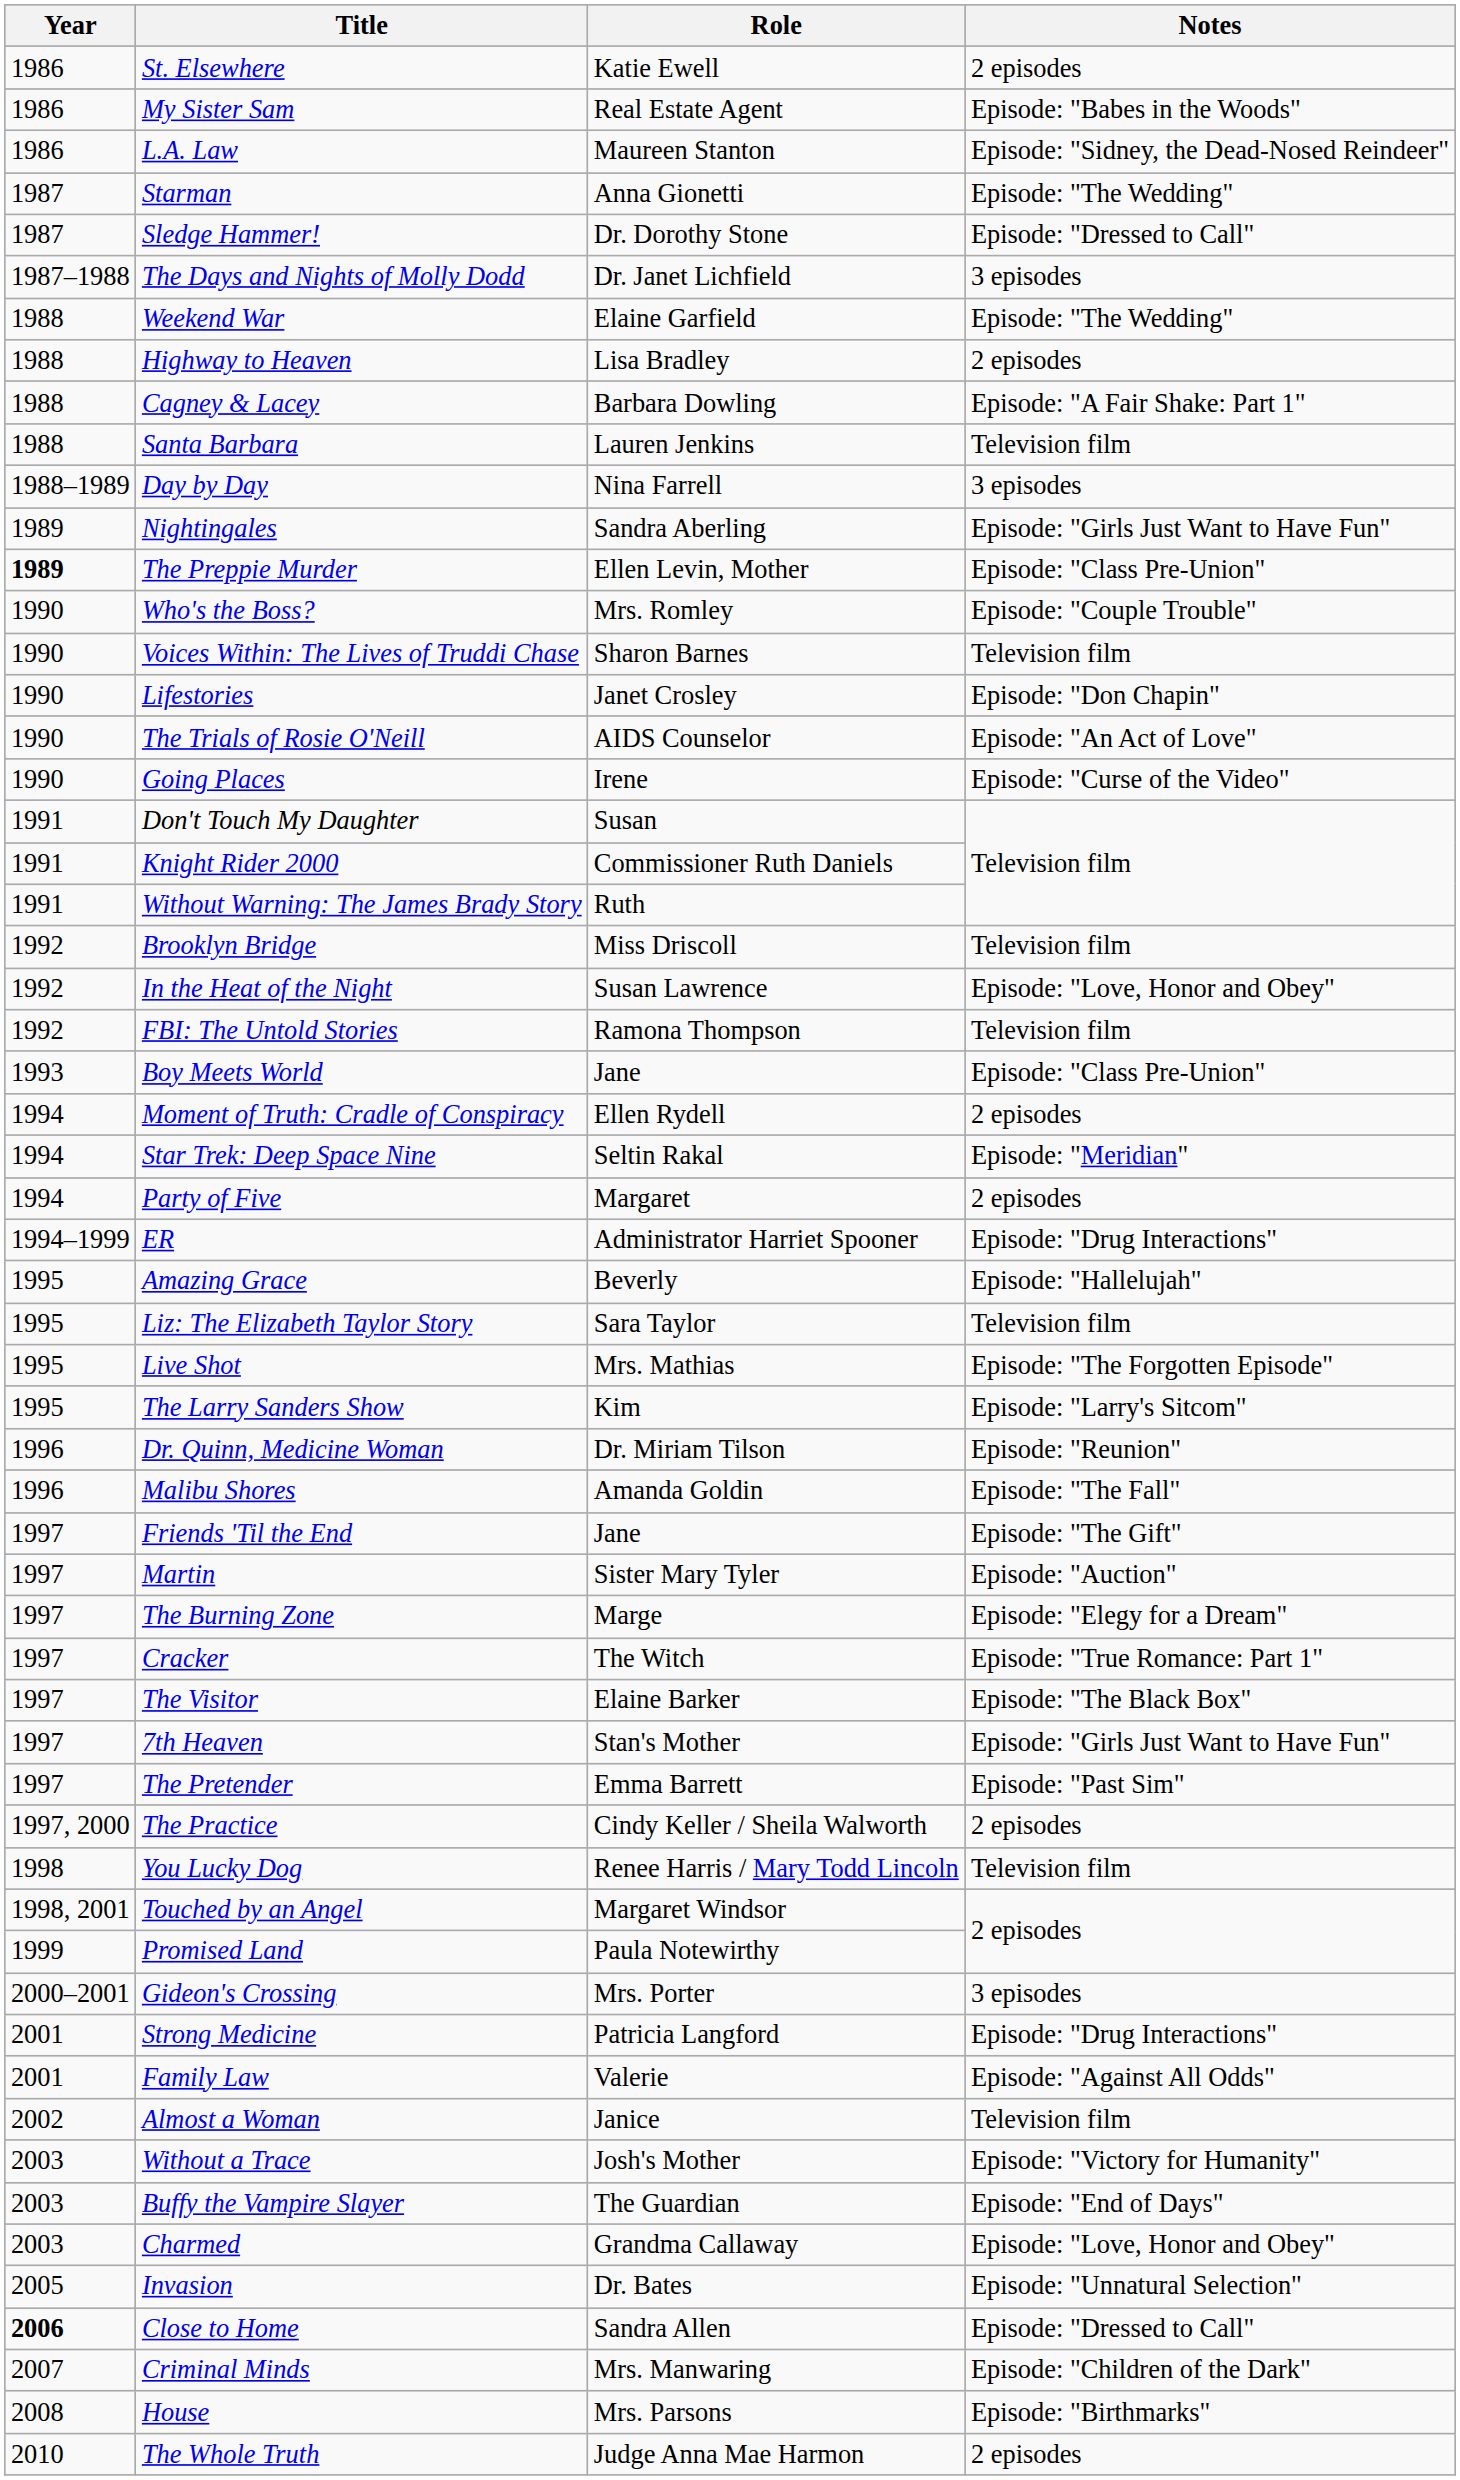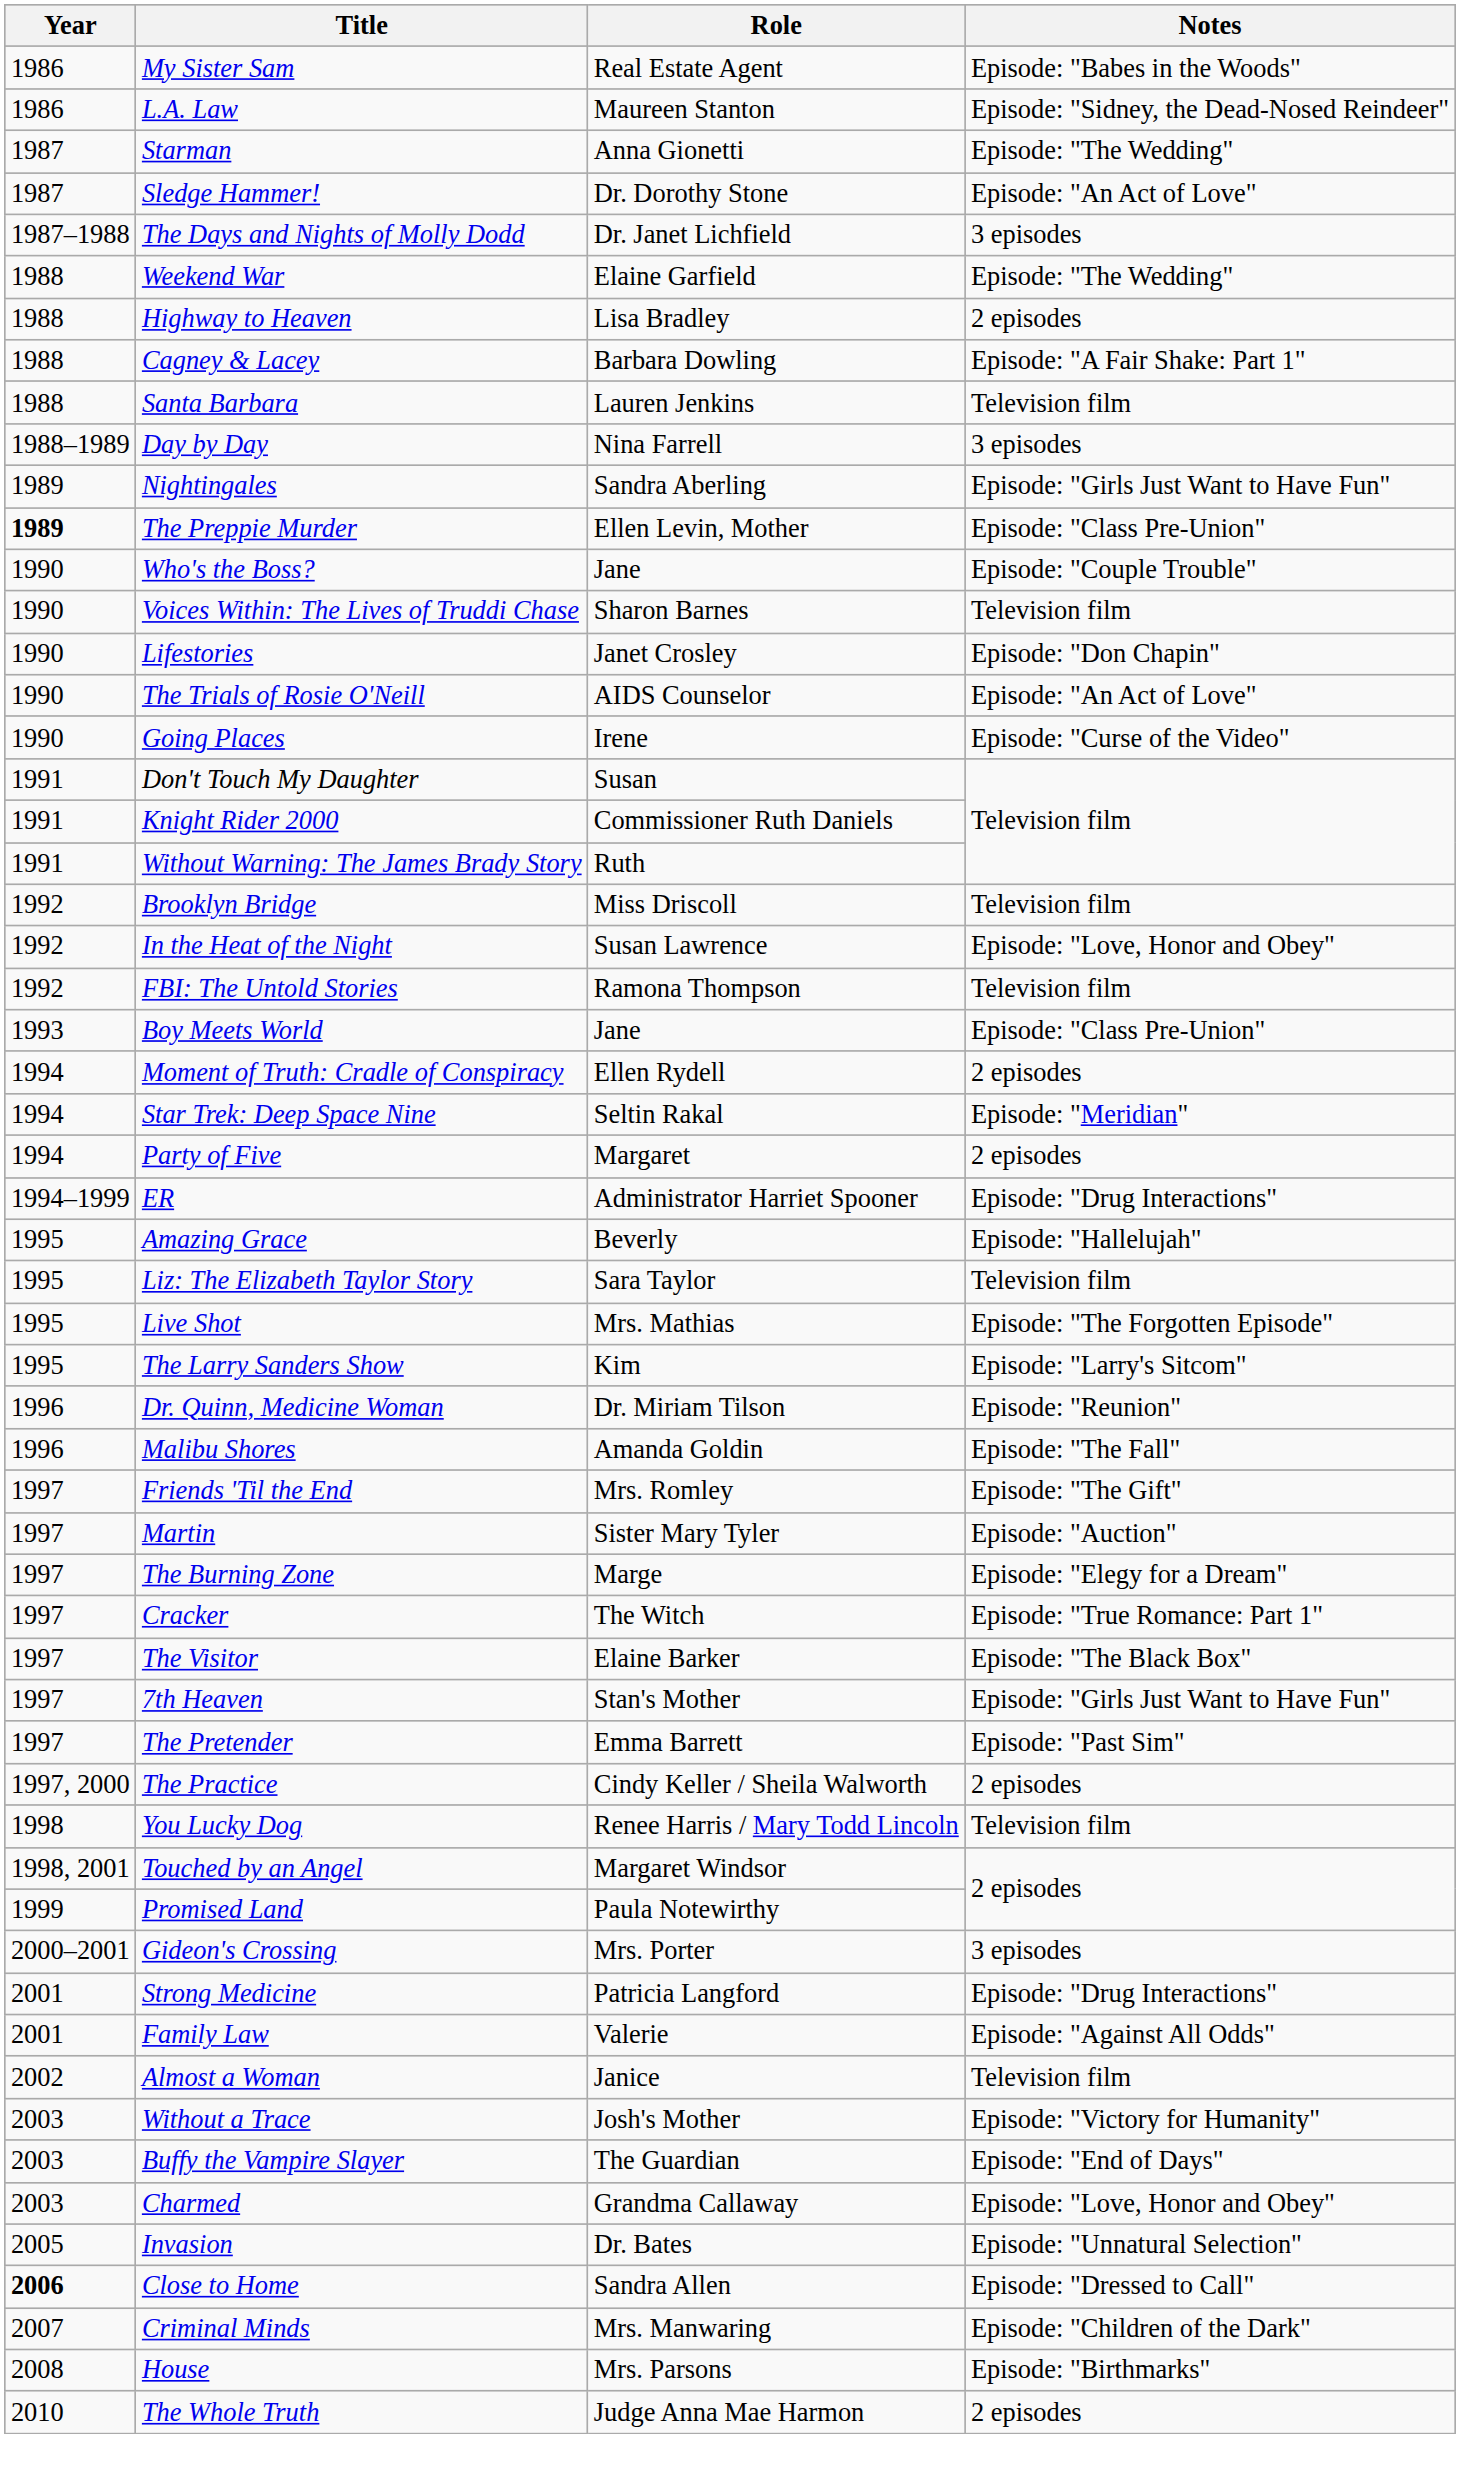- row: 1986 | St. Elsewhere | Katie Ewell | 2 episodes
Sledge Hammer! | Notes: Episode: "Dressed to Call" -> Episode: "An Act of Love"
Who's the Boss? | Role: Mrs. Romley -> Jane
Friends 'Til the End | Role: Jane -> Mrs. Romley
